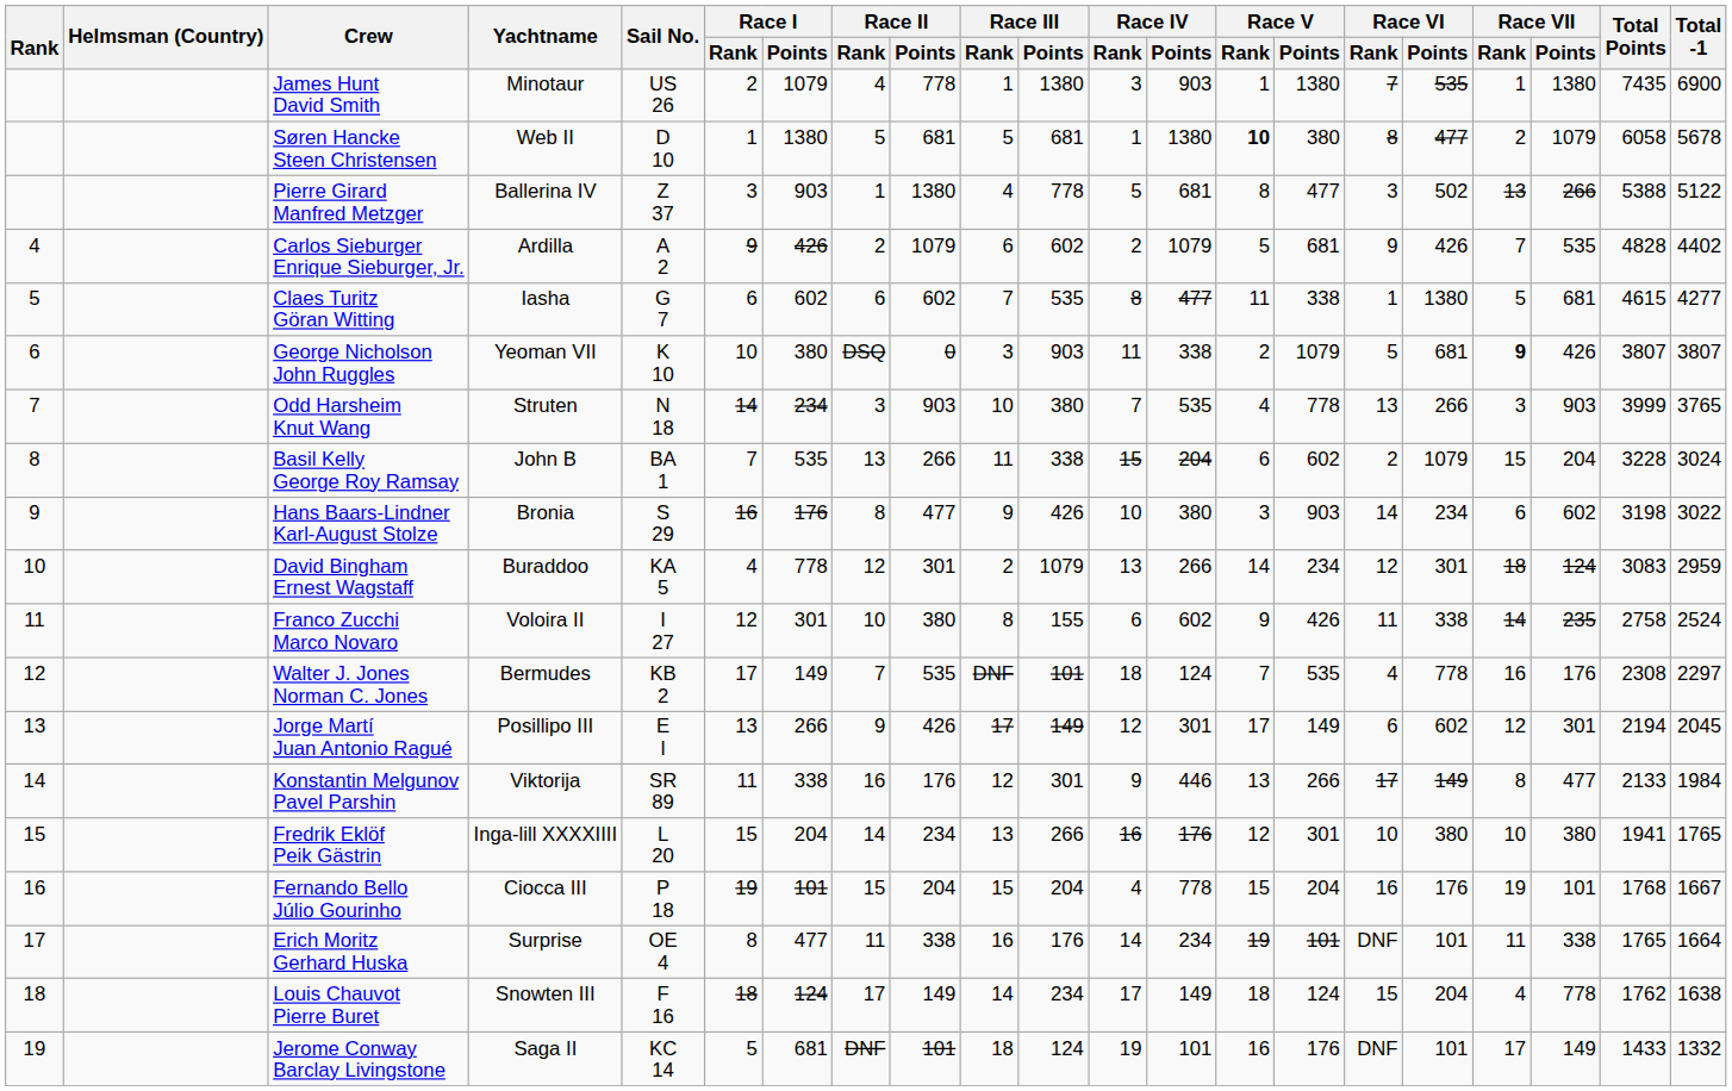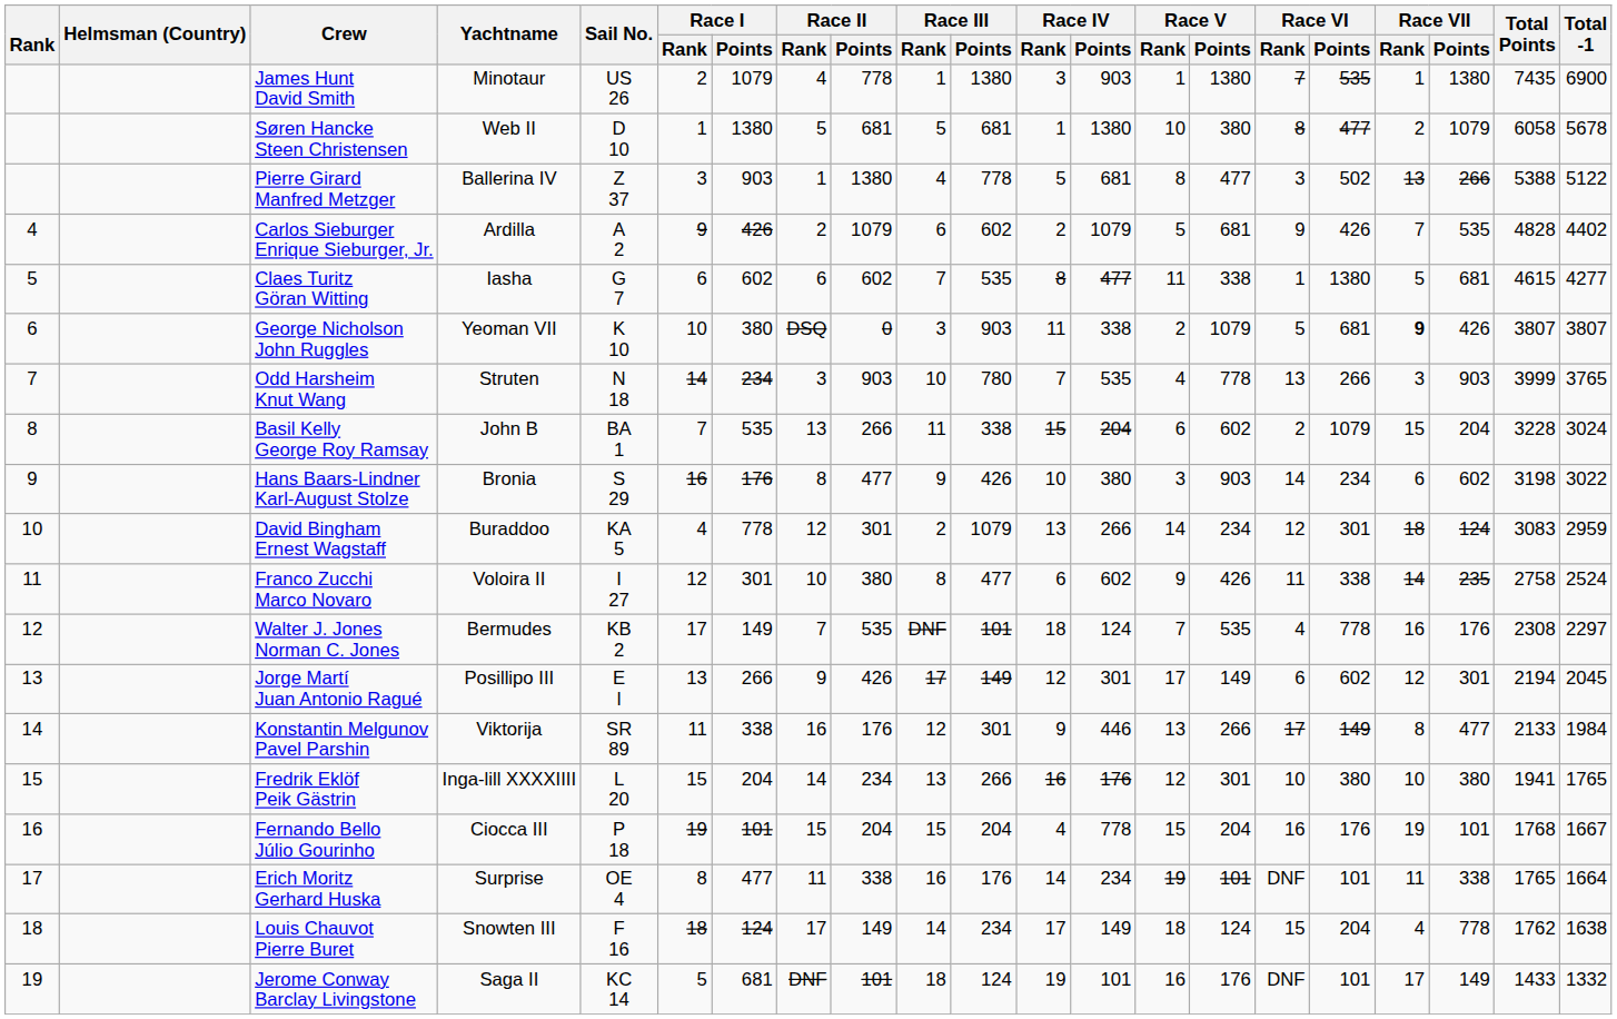Søren Hancke Steen Christensen | Race V / Rank: bold -> normal
Odd Harsheim Knut Wang | Race III / Points: 380 -> 780
Franco Zucchi Marco Novaro | Race III / Points: 155 -> 477
